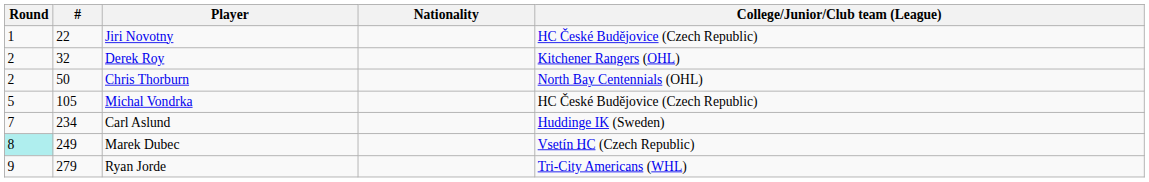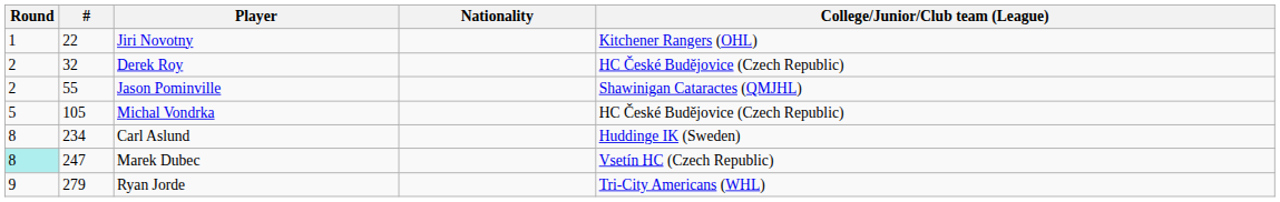Jiri Novotny | College/Junior/Club team (League): HC České Budějovice (Czech Republic) -> Kitchener Rangers (OHL)
Derek Roy | College/Junior/Club team (League): Kitchener Rangers (OHL) -> HC České Budějovice (Czech Republic)
- row: 2 | 50 | Chris Thorburn | North Bay Centennials (OHL)
+ row: 2 | 55 | Jason Pominville | Shawinigan Cataractes (QMJHL)
Carl Aslund | Round: 7 -> 8
Marek Dubec | #: 249 -> 247
